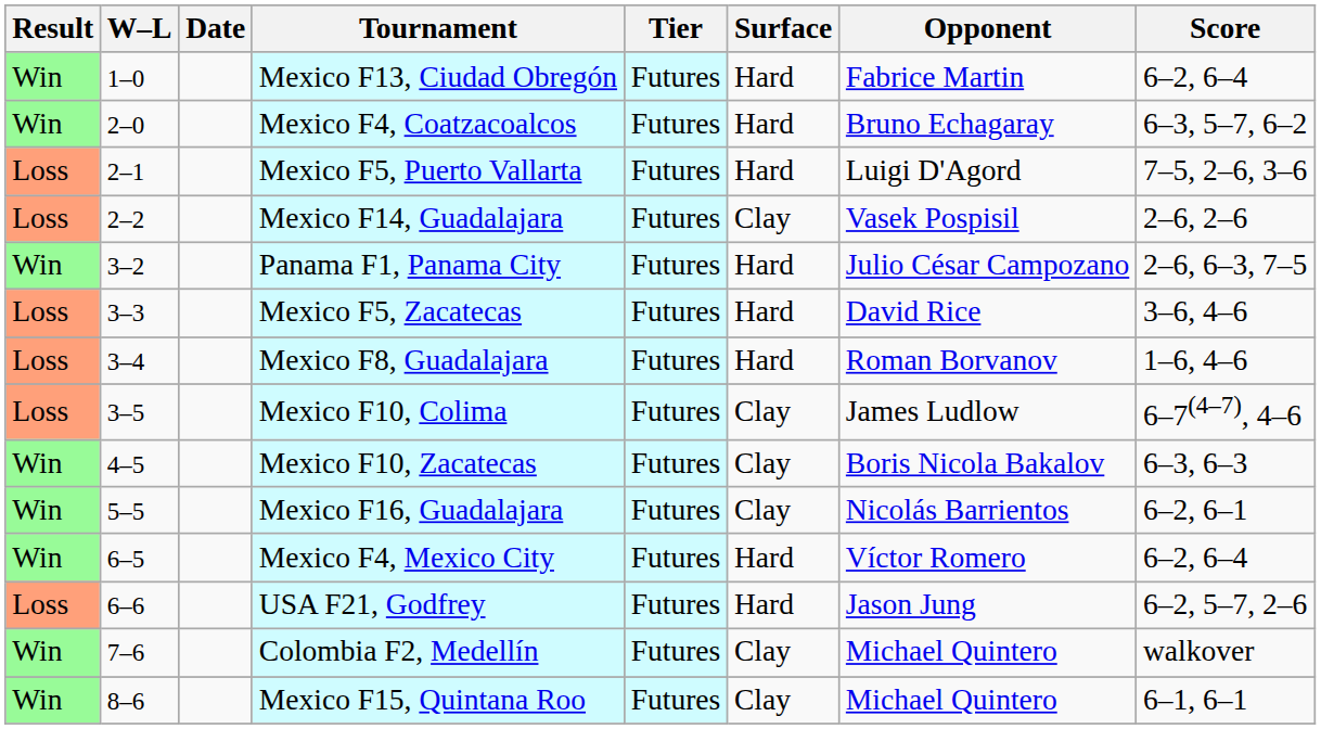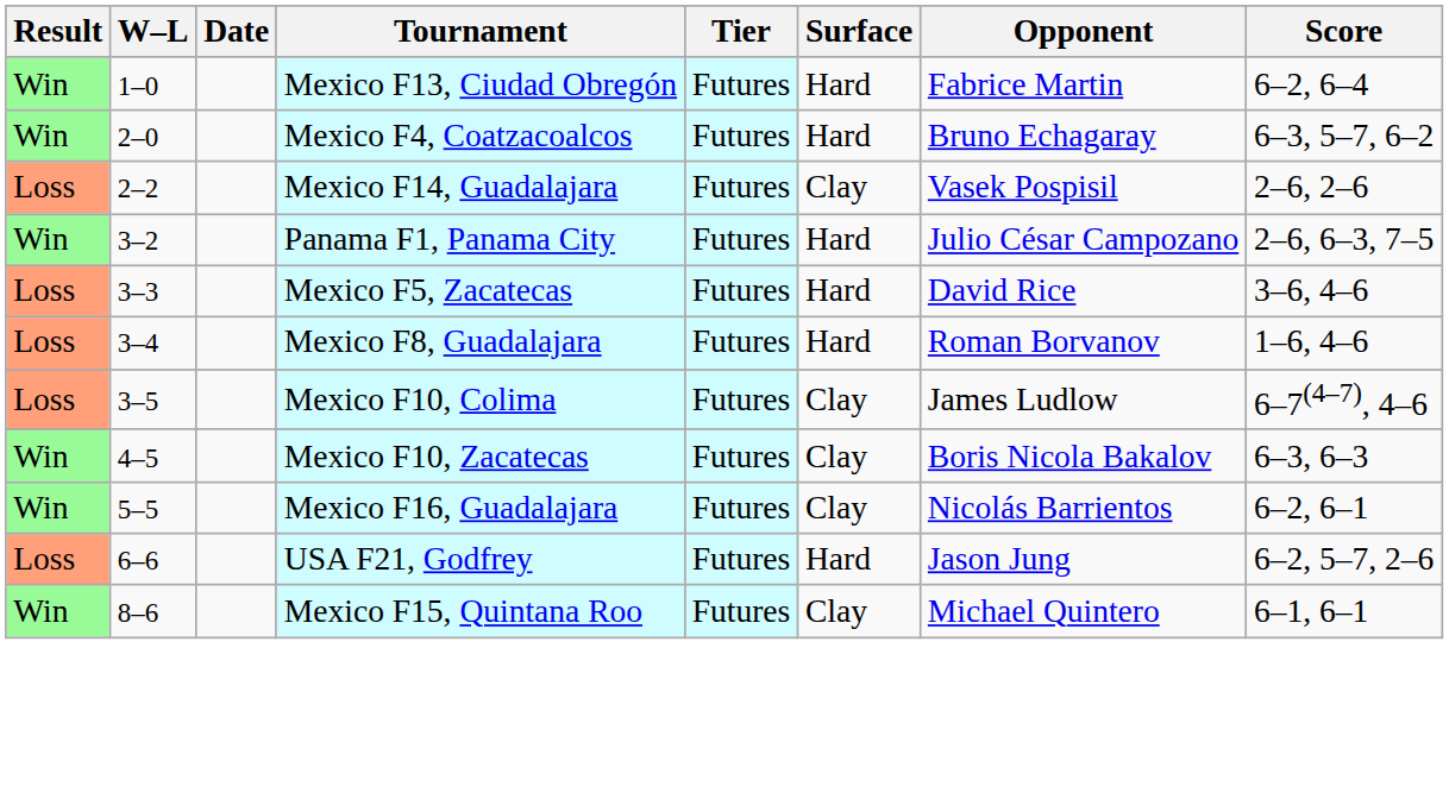- row: Loss | 2–1 | Mexico F5, Puerto Vallarta | Futures | Hard | Luigi D'Agord | 7–5, 2–6, 3–6
- row: Win | 6–5 | Mexico F4, Mexico City | Futures | Hard | Víctor Romero | 6–2, 6–4
- row: Win | 7–6 | Colombia F2, Medellín | Futures | Clay | Michael Quintero | walkover
